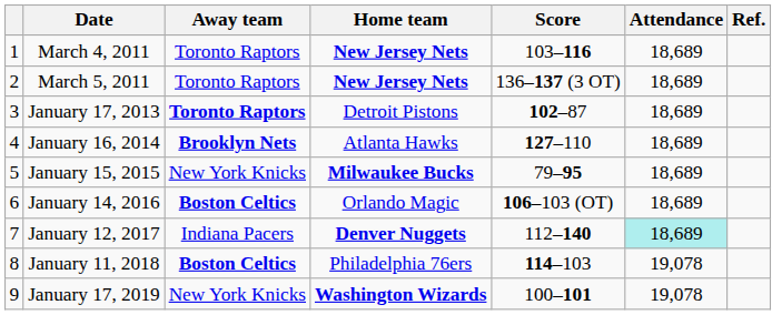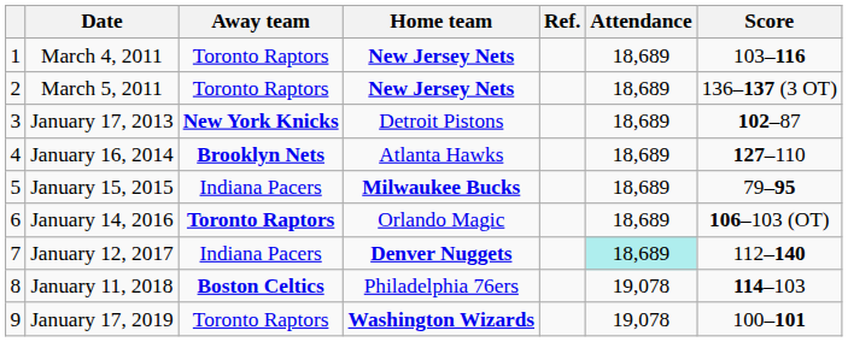columns swapped: Score <-> Ref.
January 17, 2013 | Away team: Toronto Raptors -> New York Knicks
January 15, 2015 | Away team: New York Knicks -> Indiana Pacers
January 14, 2016 | Away team: Boston Celtics -> Toronto Raptors
January 17, 2019 | Away team: New York Knicks -> Toronto Raptors
